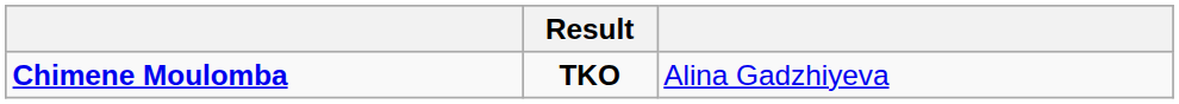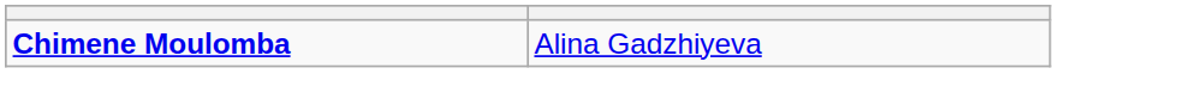- column: Result | TKO
